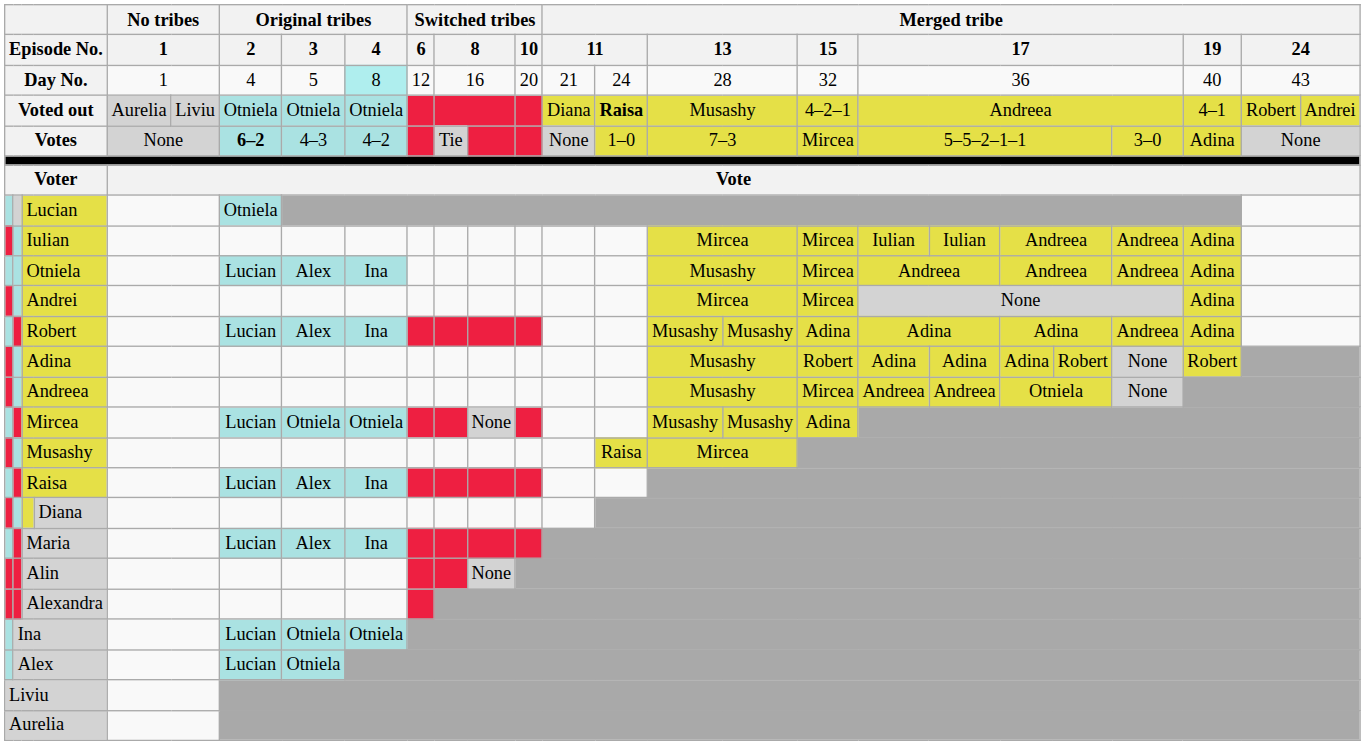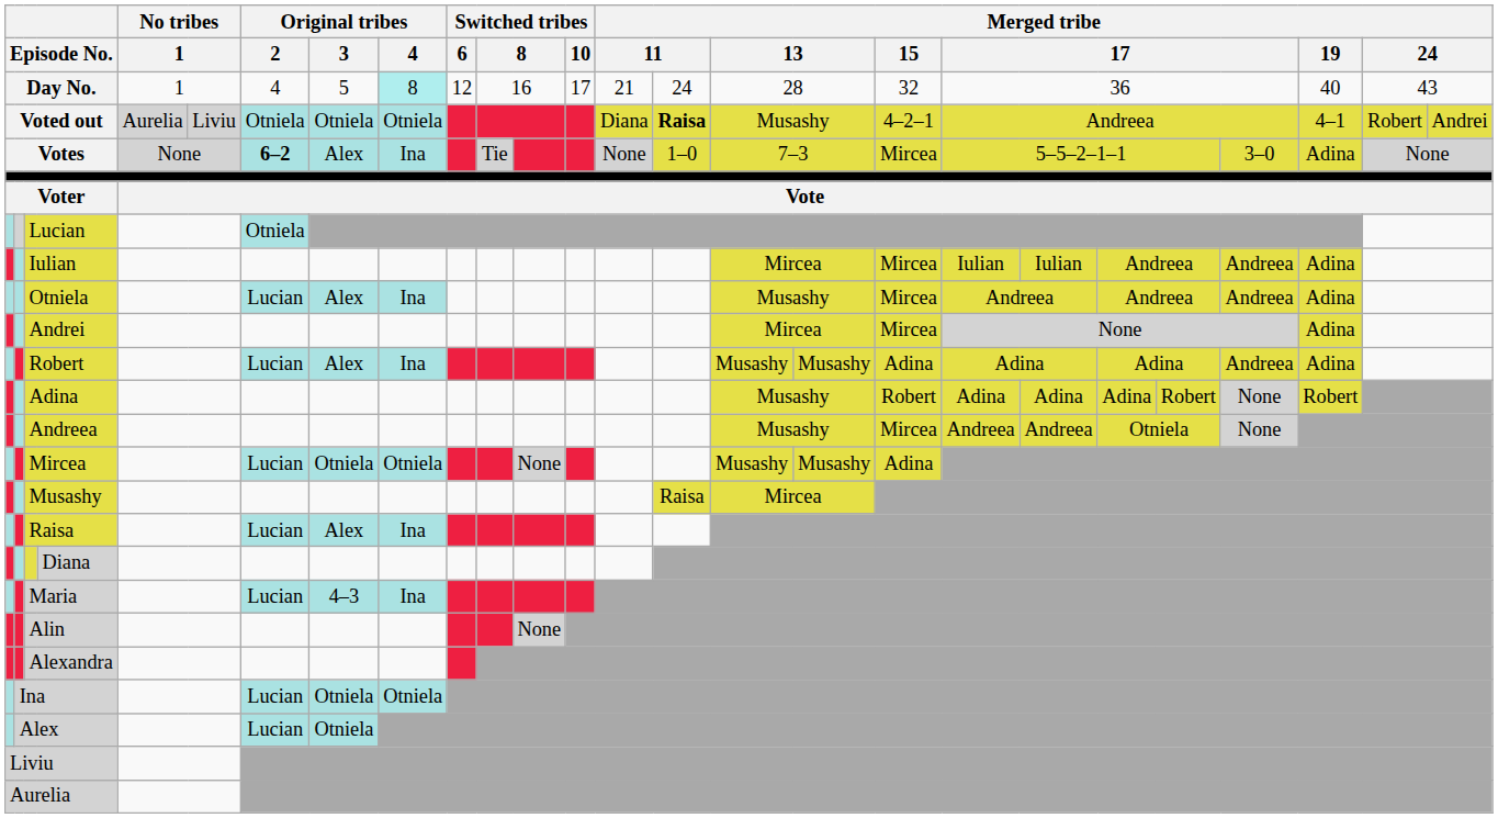Day No. | Switched tribes / 10: 20 -> 17
Votes | Original tribes / 3: 4–3 -> Alex
Votes | Original tribes / 4: 4–2 -> Ina
Maria | Original tribes / 3: Alex -> 4–3
